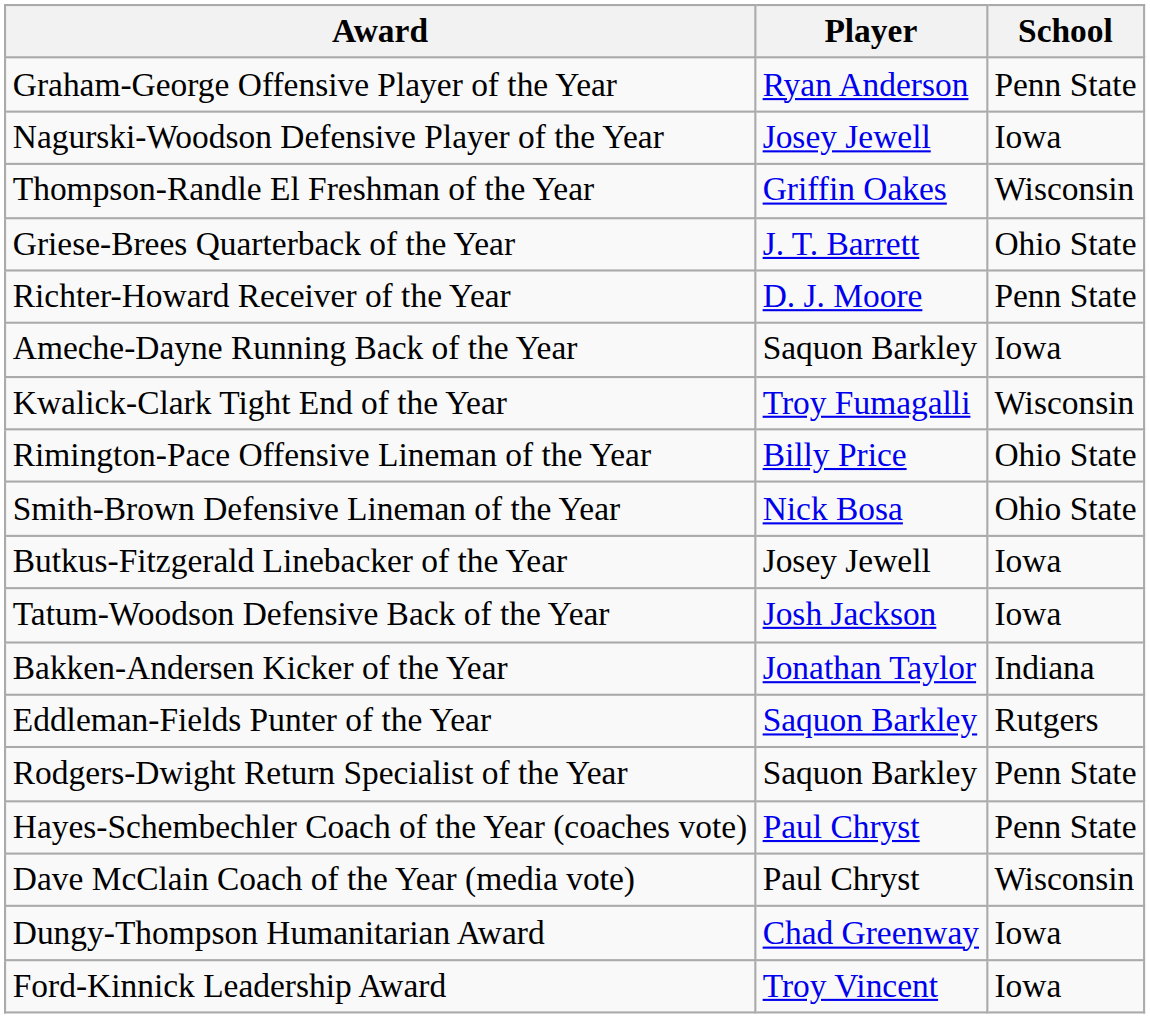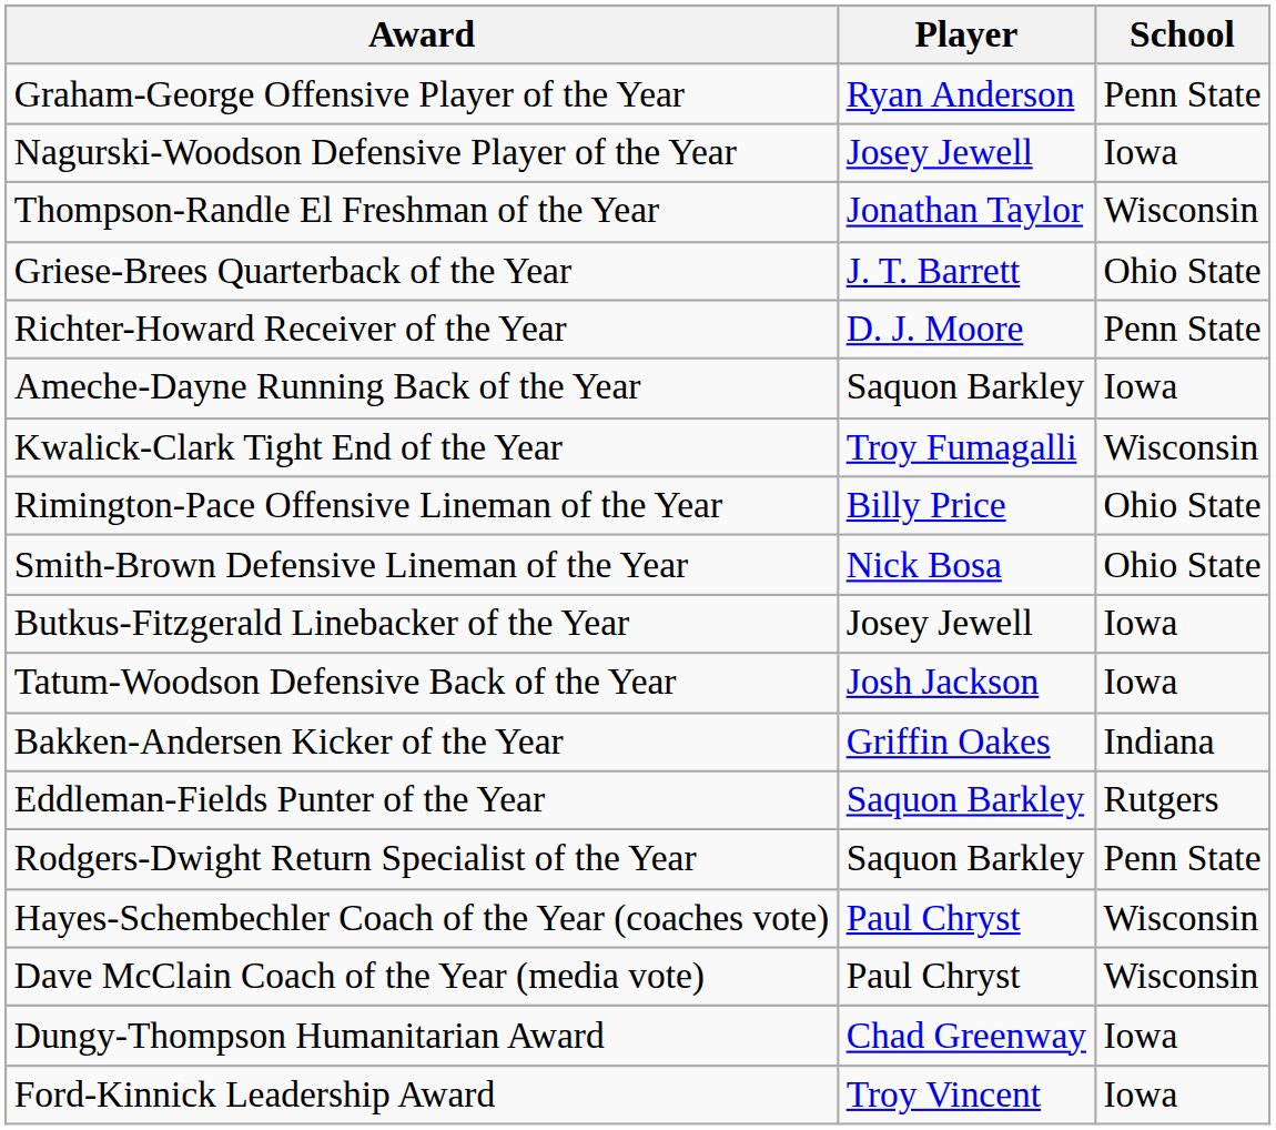Thompson-Randle El Freshman of the Year | Player: Griffin Oakes -> Jonathan Taylor
Bakken-Andersen Kicker of the Year | Player: Jonathan Taylor -> Griffin Oakes
Hayes-Schembechler Coach of the Year (coaches vote) | School: Penn State -> Wisconsin
